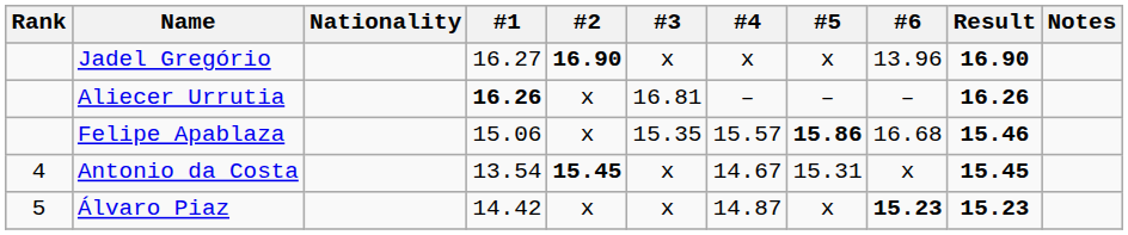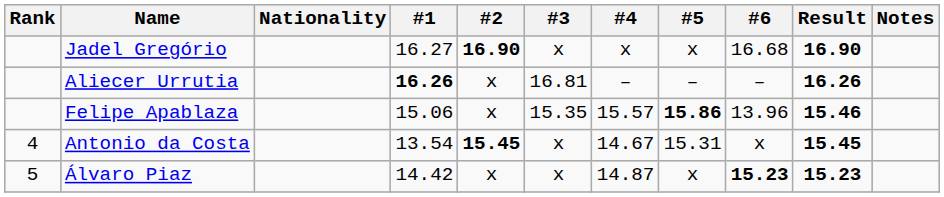Jadel Gregório | #6: 13.96 -> 16.68
Felipe Apablaza | #6: 16.68 -> 13.96
